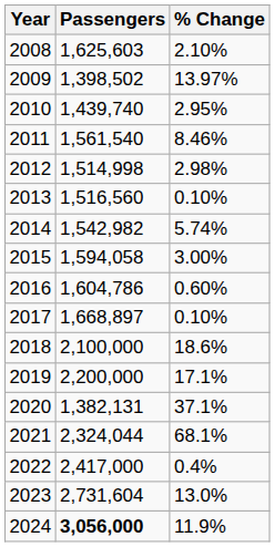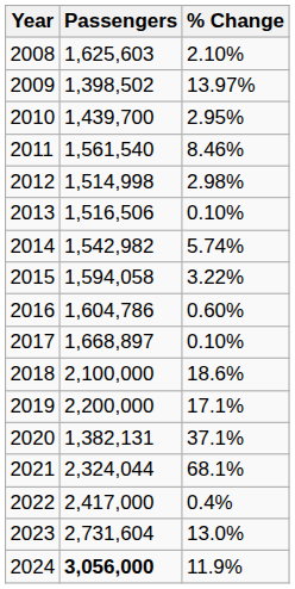2010 | Passengers: 1,439,740 -> 1,439,700
2013 | Passengers: 1,516,560 -> 1,516,506
2015 | % Change: 3.00% -> 3.22%
